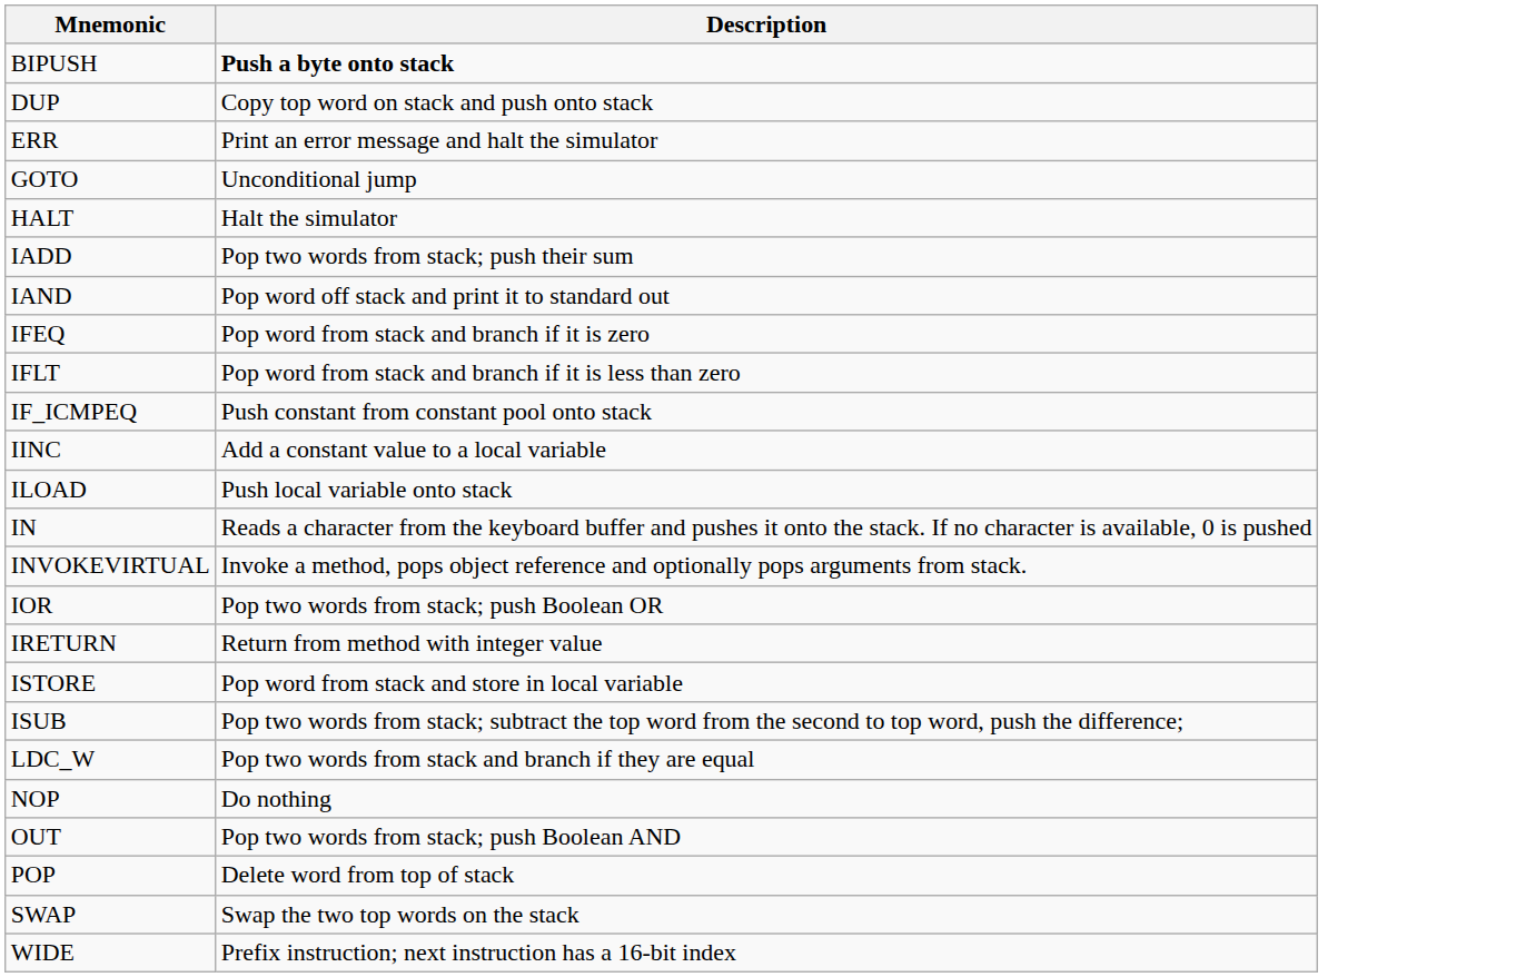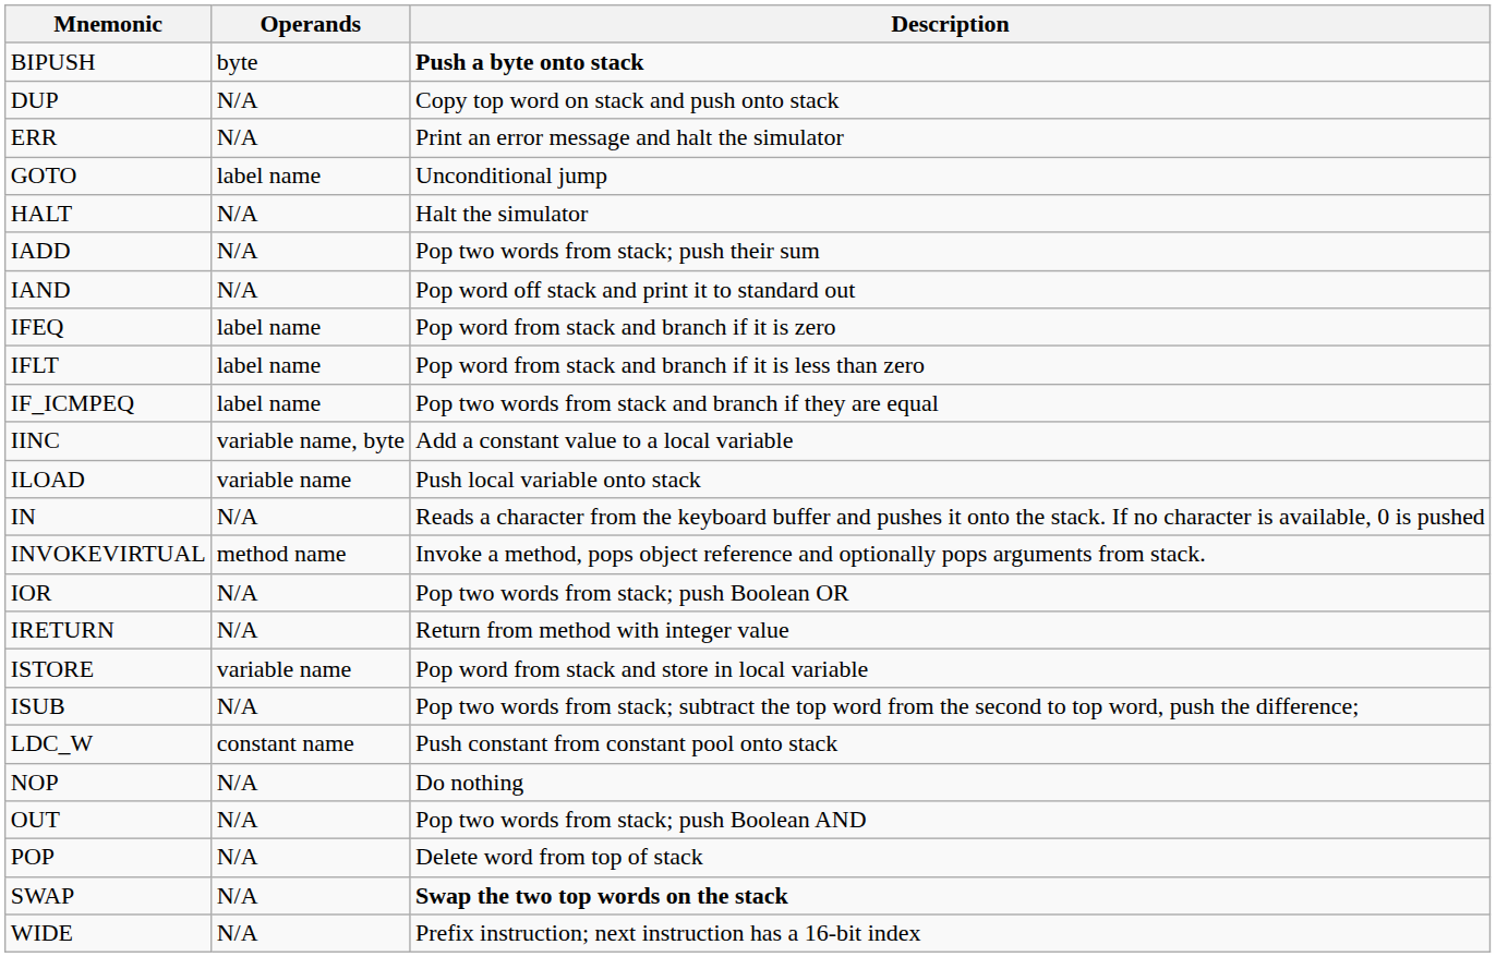+ column: Operands | byte | N/A | N/A | label name | N/A | N/A | N/A | label name | label name | label name | variable name, byte | variable name | N/A | method name | N/A | N/A | variable name | N/A | constant name | N/A | N/A | N/A | N/A | N/A
IF_ICMPEQ | Description: Push constant from constant pool onto stack -> Pop two words from stack and branch if they are equal
LDC_W | Description: Pop two words from stack and branch if they are equal -> Push constant from constant pool onto stack
SWAP | Description: normal -> bold
